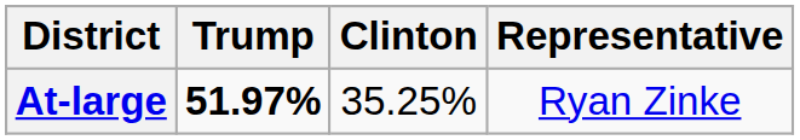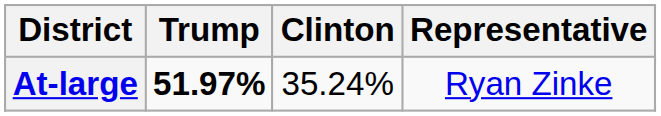At-large | Clinton: 35.25% -> 35.24%
